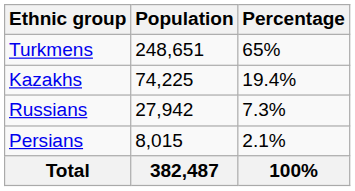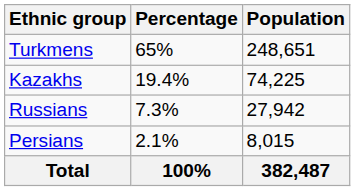columns swapped: Population <-> Percentage
